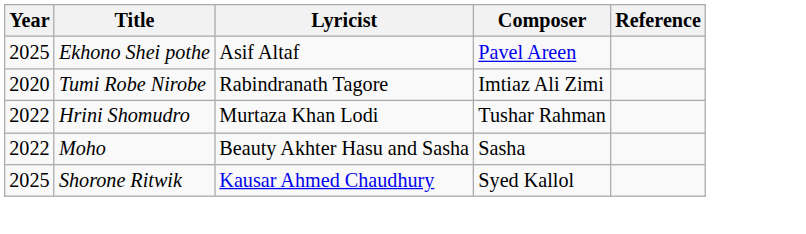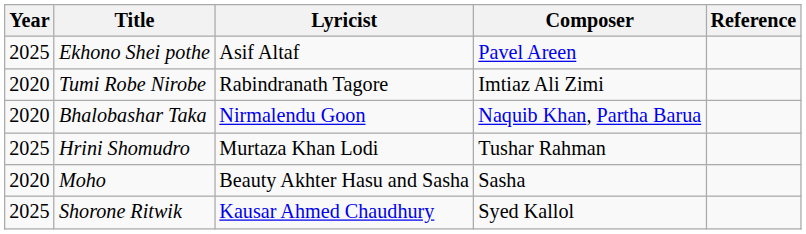+ row: 2020 | Bhalobashar Taka | Nirmalendu Goon | Naquib Khan, Partha Barua
Hrini Shomudro | Year: 2022 -> 2025
Moho | Year: 2022 -> 2020
